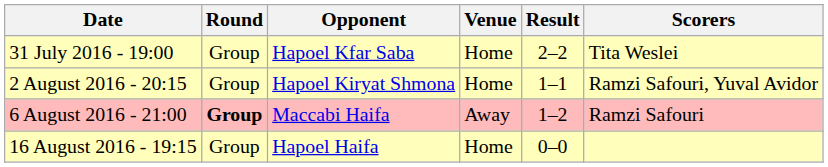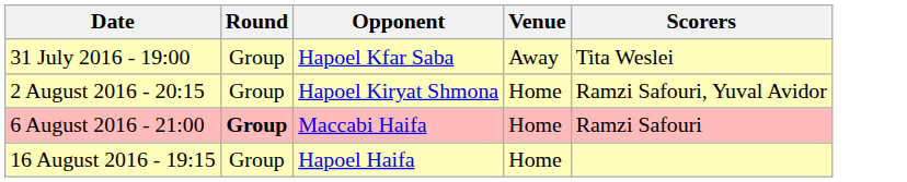- column: Result | 2–2 | 1–1 | 1–2 | 0–0
31 July 2016 - 19:00 | Venue: Home -> Away
6 August 2016 - 21:00 | Venue: Away -> Home
